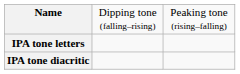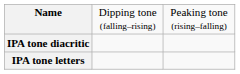rows swapped: IPA tone diacritic <-> IPA tone letters
